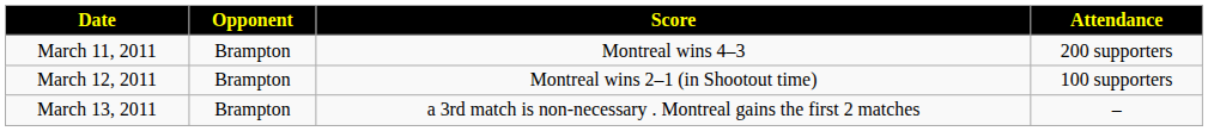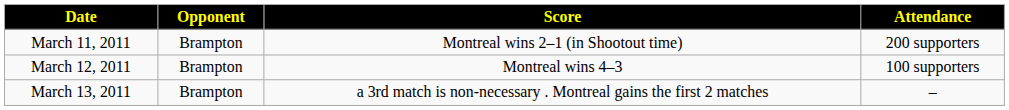March 11, 2011 | Score: Montreal wins 4–3 -> Montreal wins 2–1 (in Shootout time)
March 12, 2011 | Score: Montreal wins 2–1 (in Shootout time) -> Montreal wins 4–3
